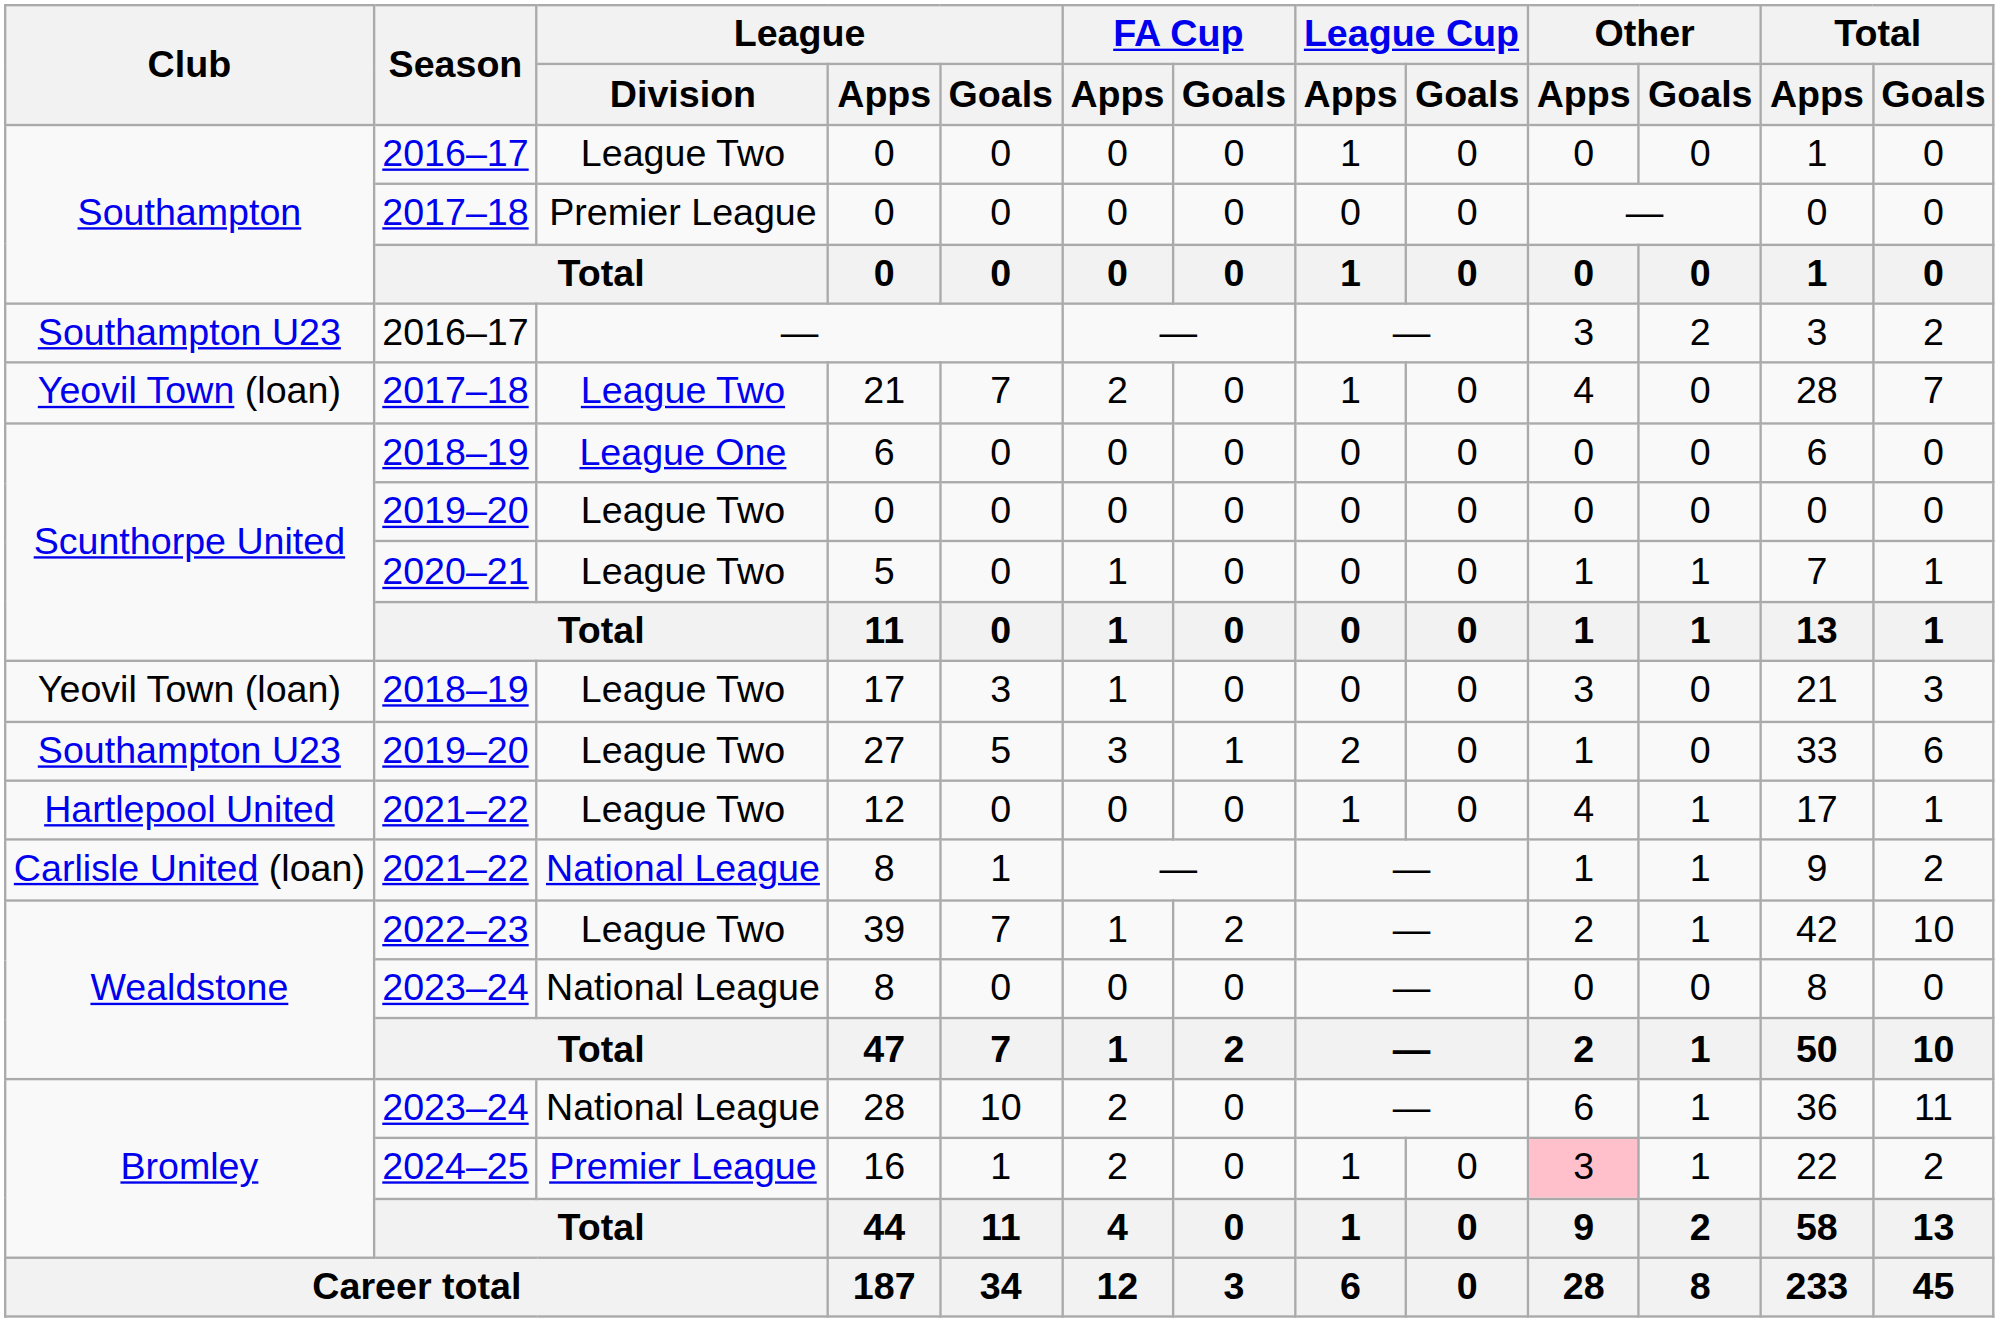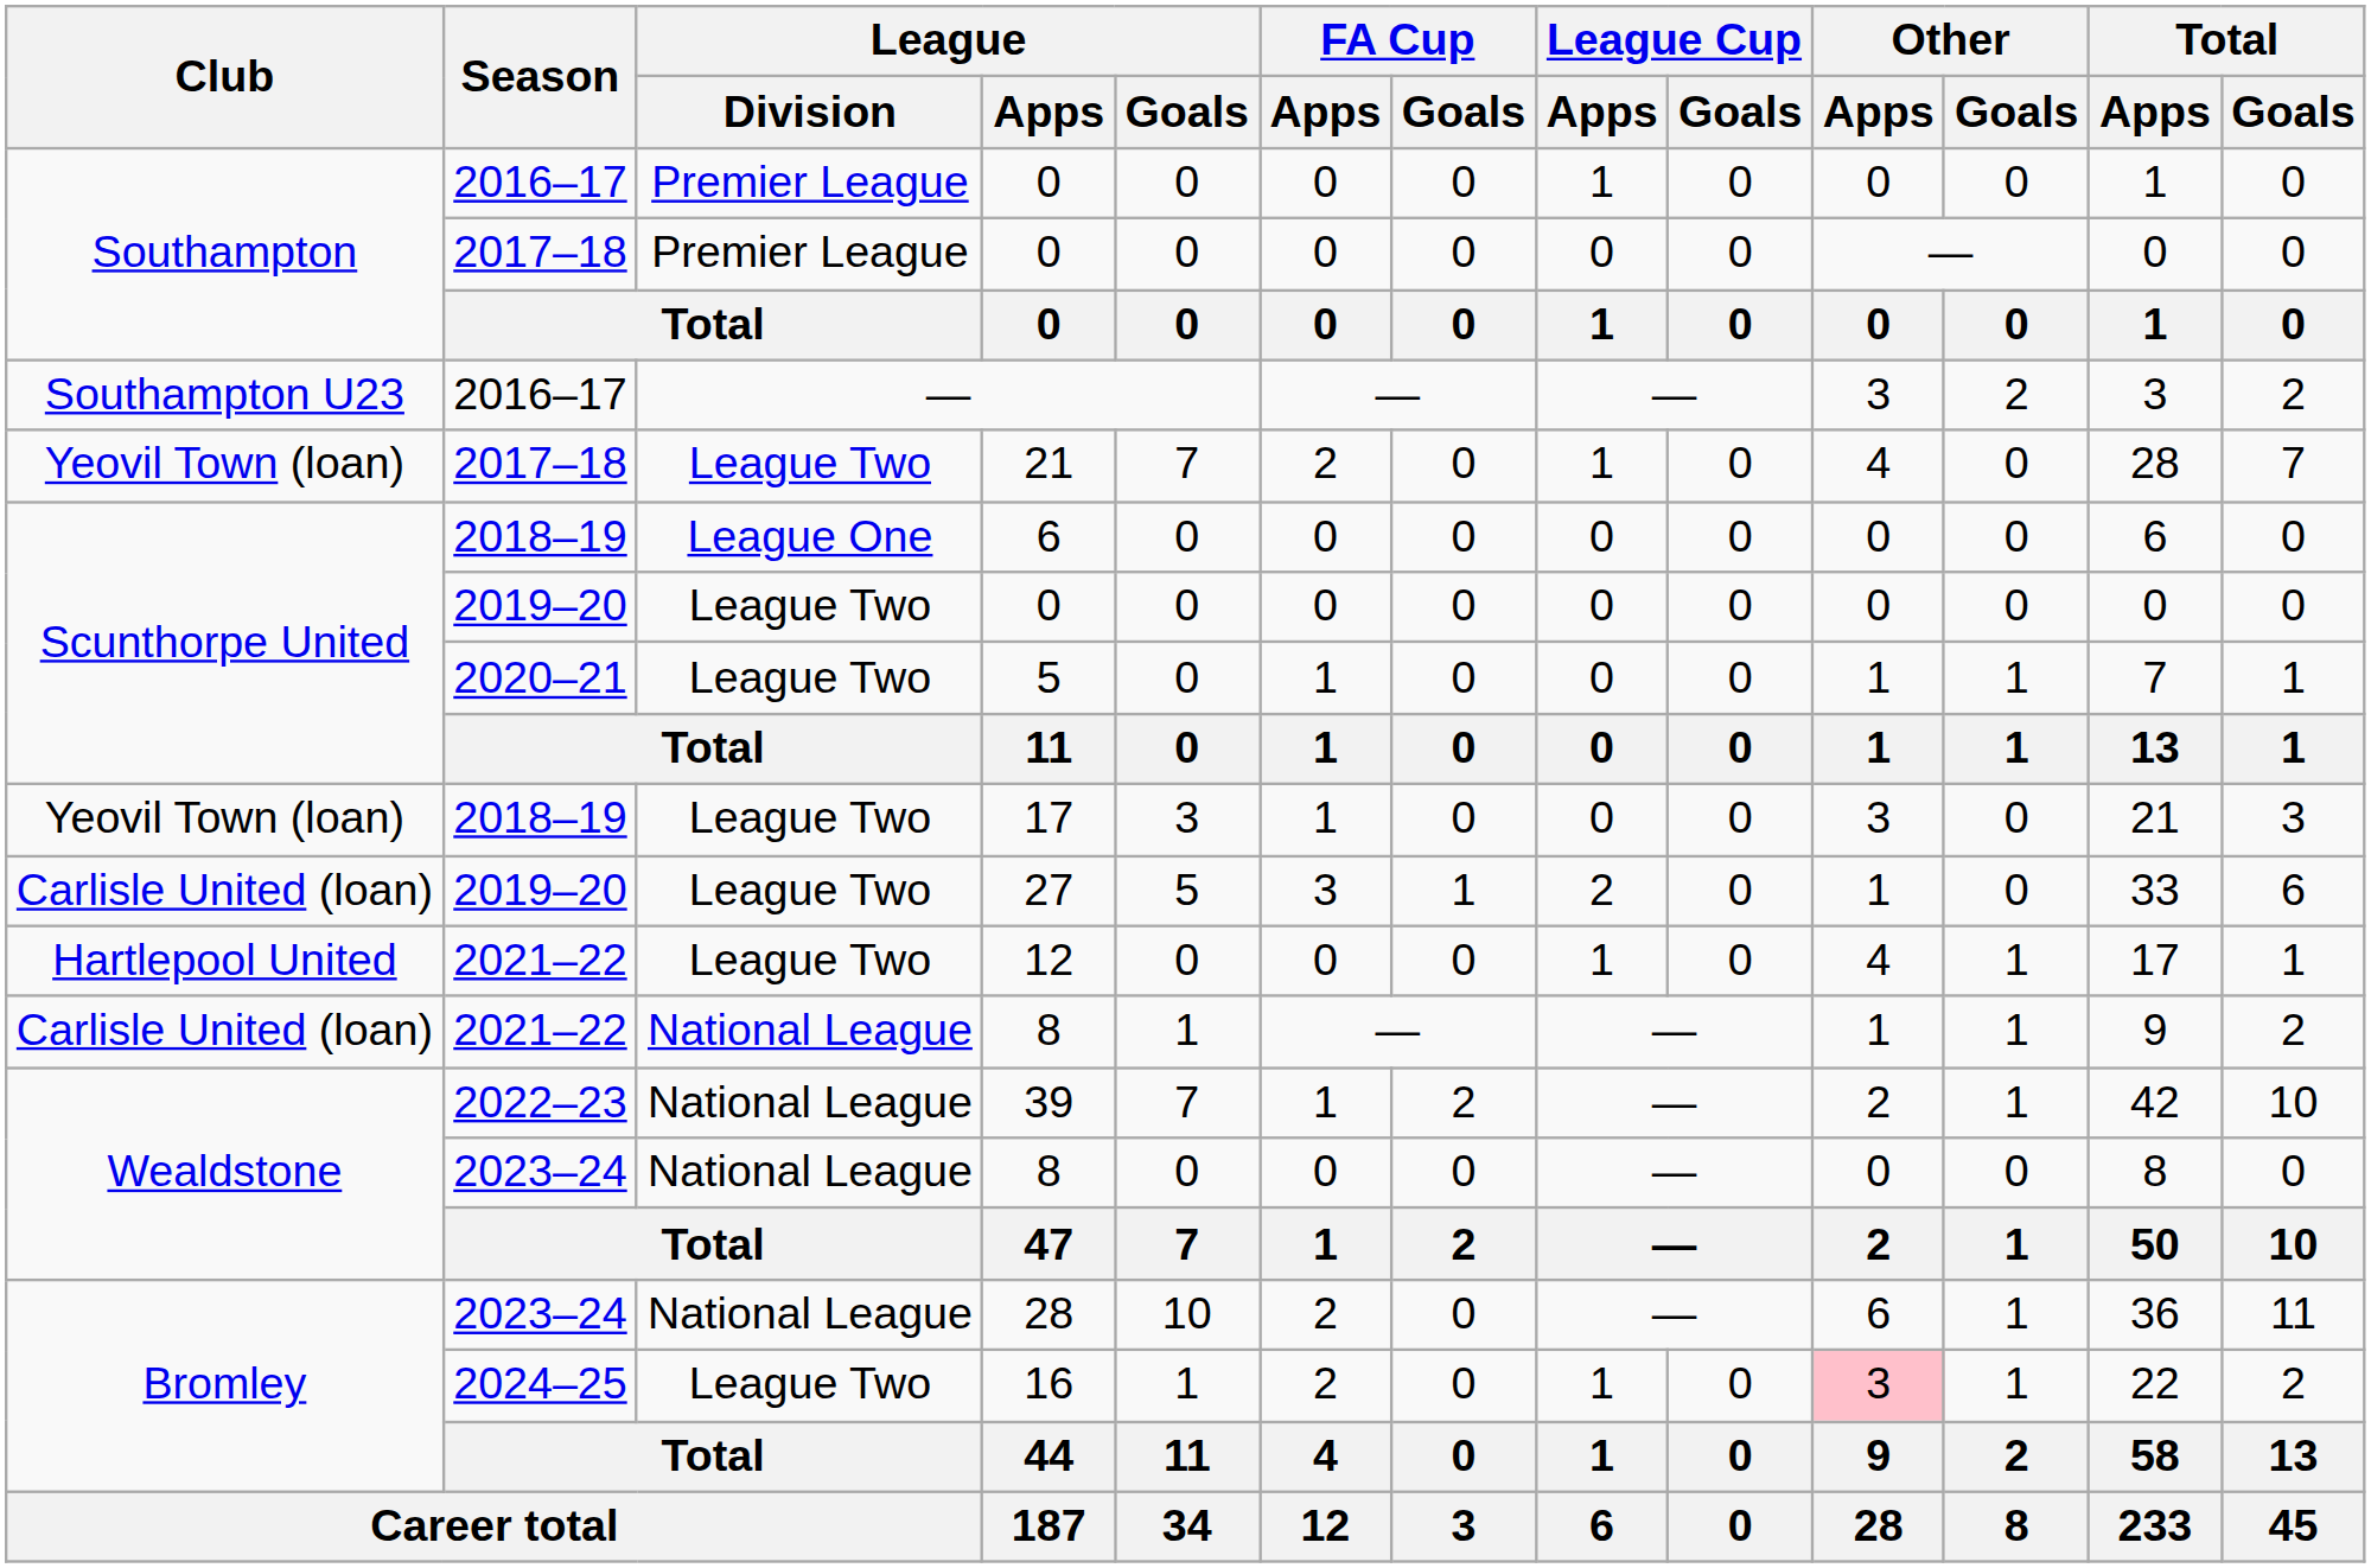2016–17 / 0 | League / Division: League Two -> Premier League
27 | Club: Southampton U23 -> Carlisle United (loan)
39 | League / Division: League Two -> National League
16 | League / Division: Premier League -> League Two
